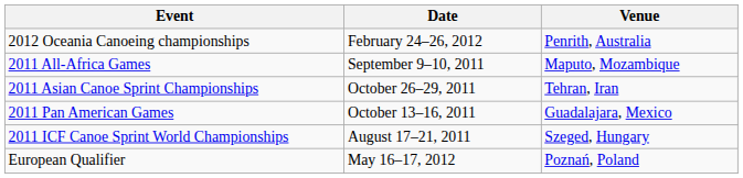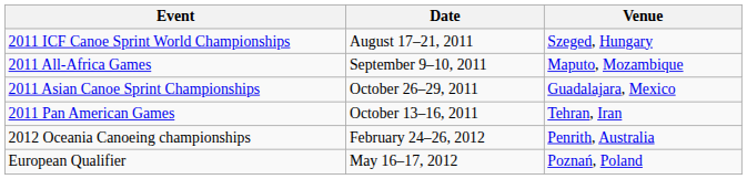rows swapped: 2011 ICF Canoe Sprint World Championships <-> 2012 Oceania Canoeing championships
2011 Asian Canoe Sprint Championships | Venue: Tehran, Iran -> Guadalajara, Mexico
2011 Pan American Games | Venue: Guadalajara, Mexico -> Tehran, Iran
